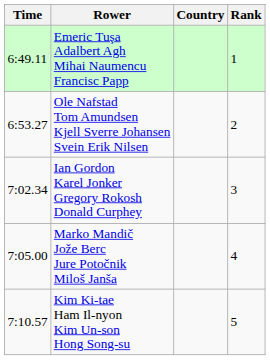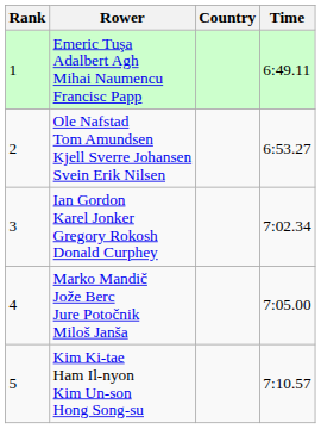columns swapped: Rank <-> Time
